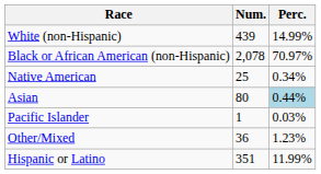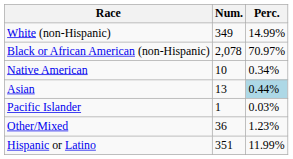White (non-Hispanic) | Num.: 439 -> 349
Native American | Num.: 25 -> 10
Asian | Num.: 80 -> 13
